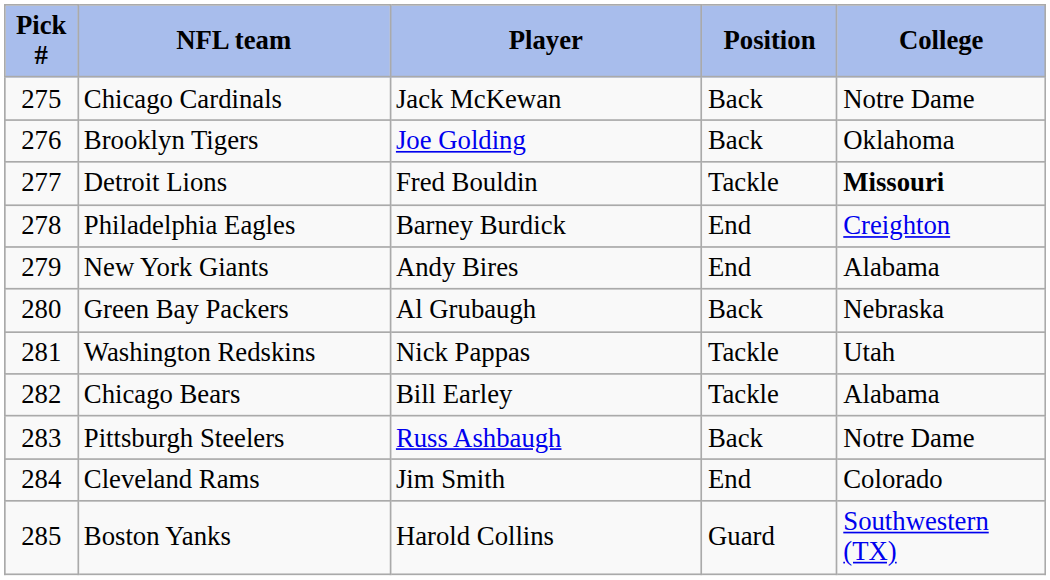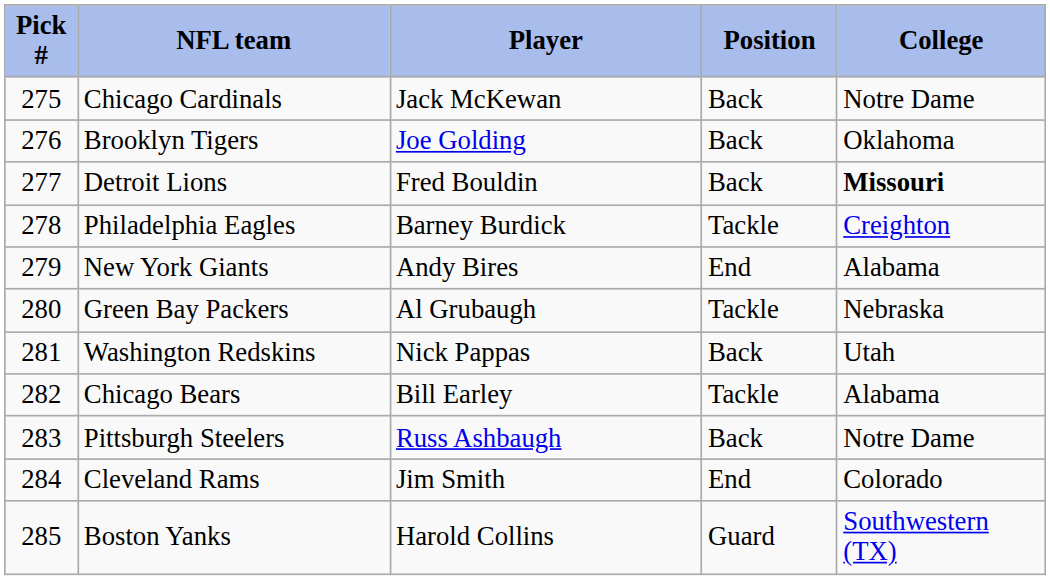Detroit Lions | Position: Tackle -> Back
Philadelphia Eagles | Position: End -> Tackle
Green Bay Packers | Position: Back -> Tackle
Washington Redskins | Position: Tackle -> Back
